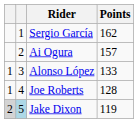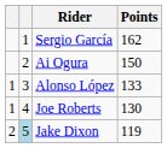Ai Ogura | Points: 157 -> 150
Joe Roberts | Points: 128 -> 130
Jake Dixon | column 1: lightgrey background -> no background
